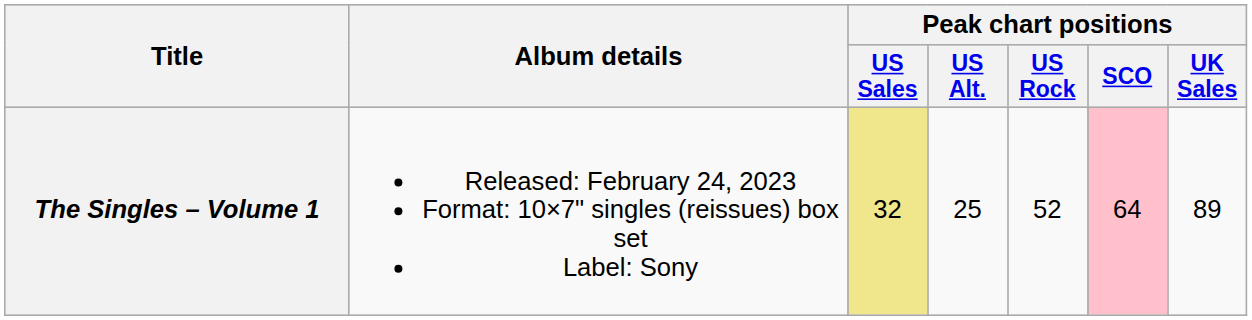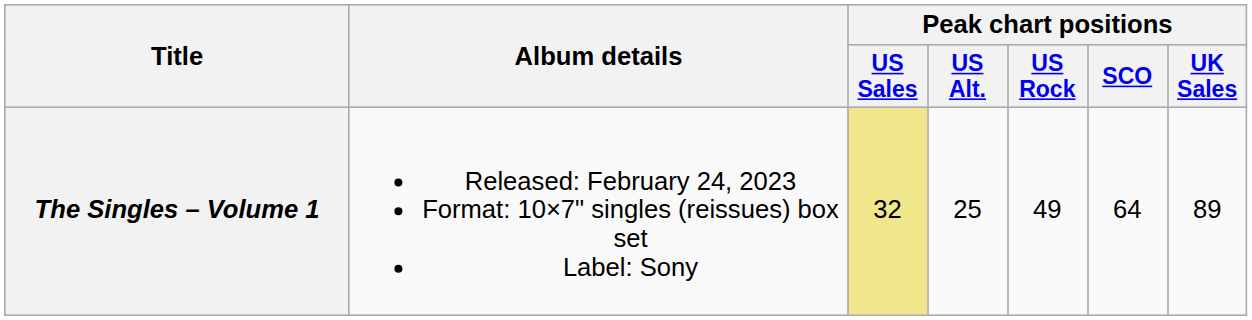The Singles – Volume 1 | Peak chart positions / US Rock: 52 -> 49
The Singles – Volume 1 | Peak chart positions / SCO: pink background -> no background
